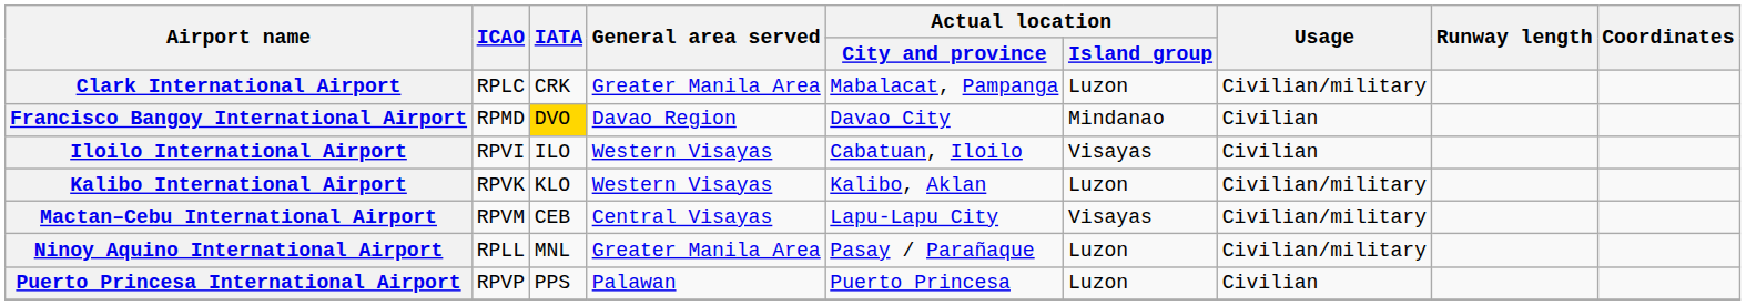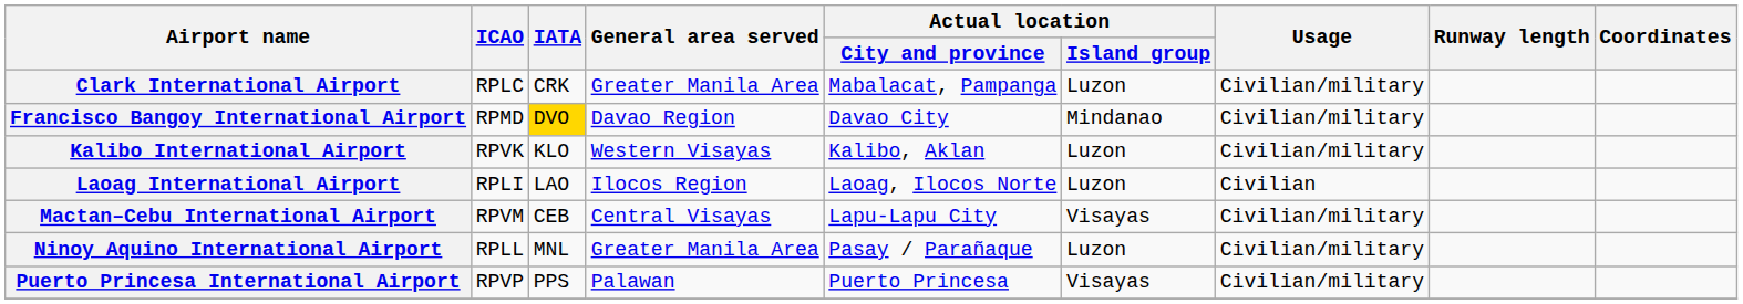Francisco Bangoy International Airport | Usage: Civilian -> Civilian/military
- row: Iloilo International Airport | RPVI | ILO | Western Visayas | Cabatuan, Iloilo | Visayas | Civilian
+ row: Laoag International Airport | RPLI | LAO | Ilocos Region | Laoag, Ilocos Norte | Luzon | Civilian
Puerto Princesa International Airport | Actual location / Island group: Luzon -> Visayas
Puerto Princesa International Airport | Usage: Civilian -> Civilian/military
